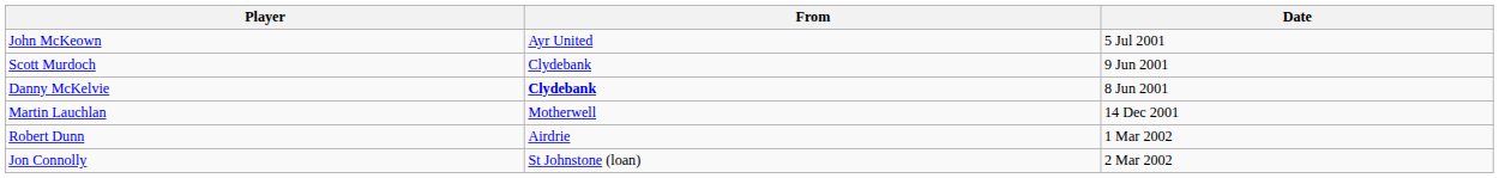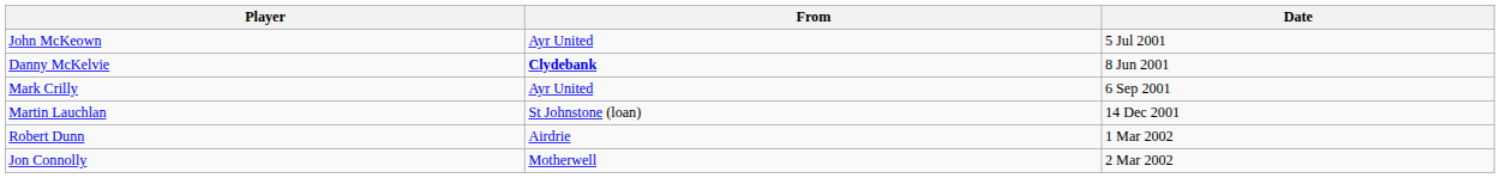- row: Scott Murdoch | Clydebank | 9 Jun 2001
+ row: Mark Crilly | Ayr United | 6 Sep 2001
Martin Lauchlan | From: Motherwell -> St Johnstone (loan)
Jon Connolly | From: St Johnstone (loan) -> Motherwell
